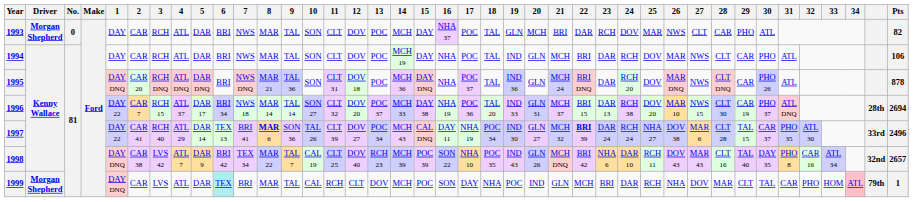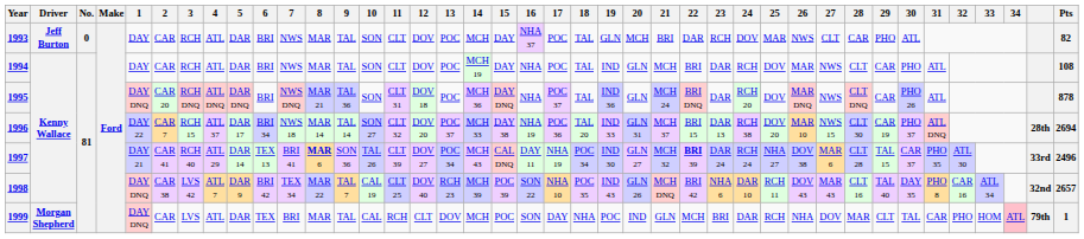1993 | Driver: Morgan Shepherd -> Jeff Burton
1994 | Pts: 106 -> 108
1997 | 1: DAY 22 -> DAY 21
1999 | 6: paleturquoise background -> no background
